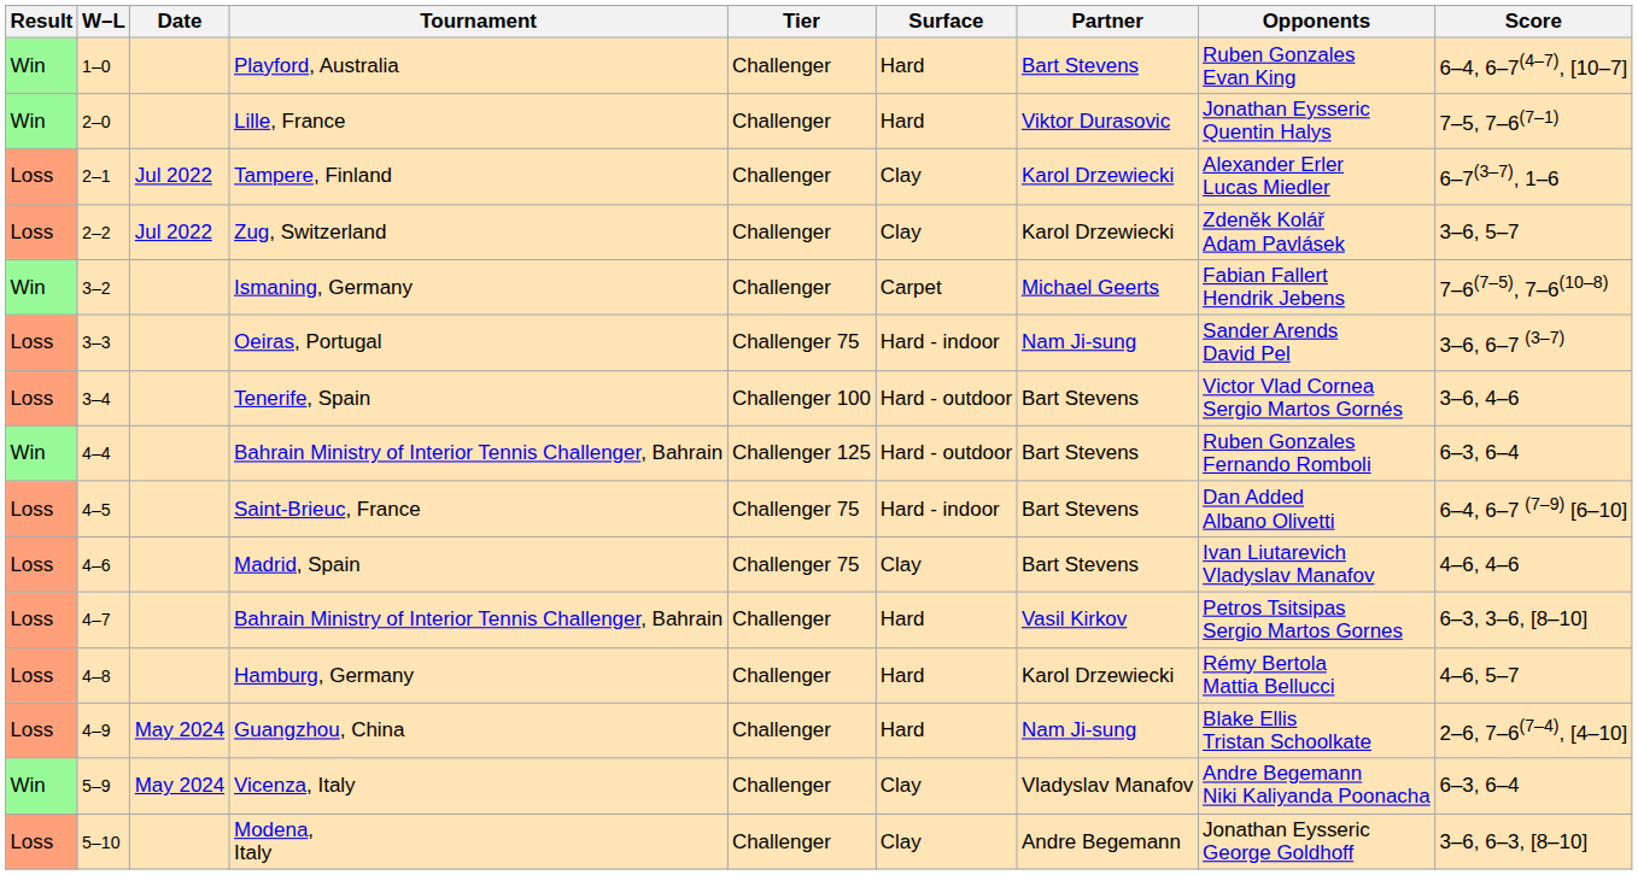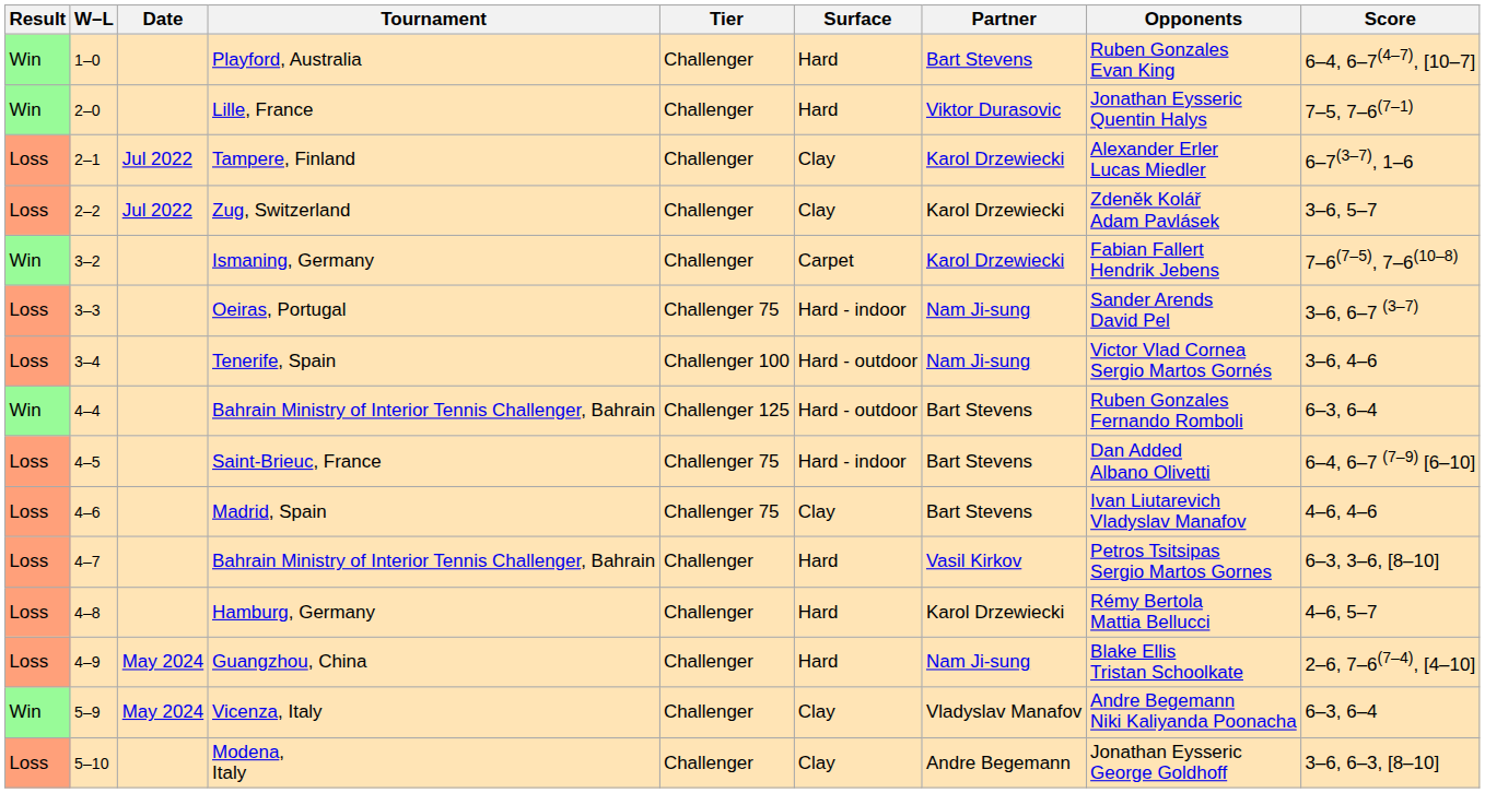Ismaning, Germany | Partner: Michael Geerts -> Karol Drzewiecki
Tenerife, Spain | Partner: Bart Stevens -> Nam Ji-sung
